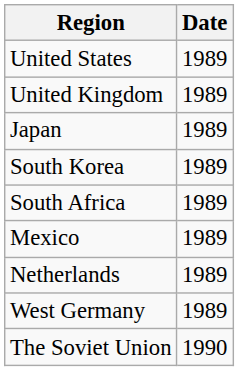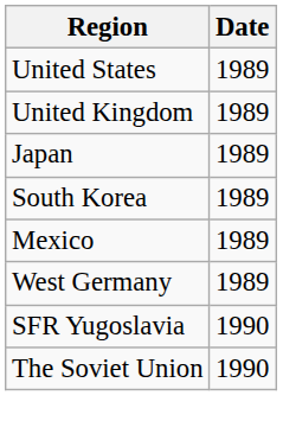- row: South Africa | 1989
- row: Netherlands | 1989
+ row: SFR Yugoslavia | 1990
